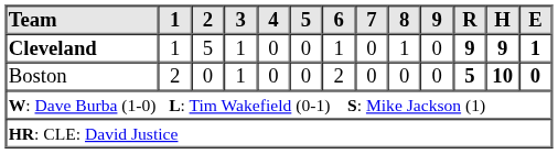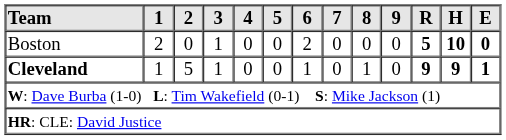rows swapped: Boston <-> Cleveland
